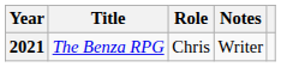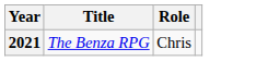- column: Notes | Writer
